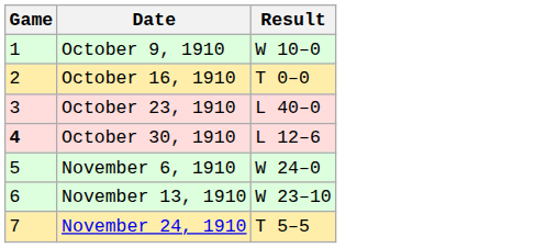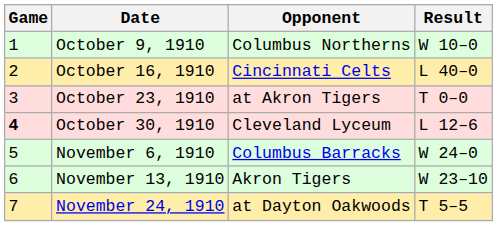+ column: Opponent | Columbus Northerns | Cincinnati Celts | at Akron Tigers | Cleveland Lyceum | Columbus Barracks | Akron Tigers | at Dayton Oakwoods
October 16, 1910 | Result: T 0–0 -> L 40–0
October 23, 1910 | Result: L 40–0 -> T 0–0
